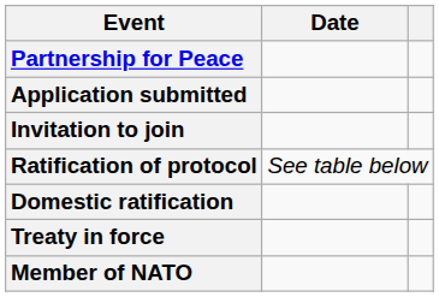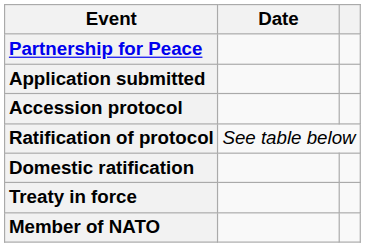- row: Invitation to join
+ row: Accession protocol
